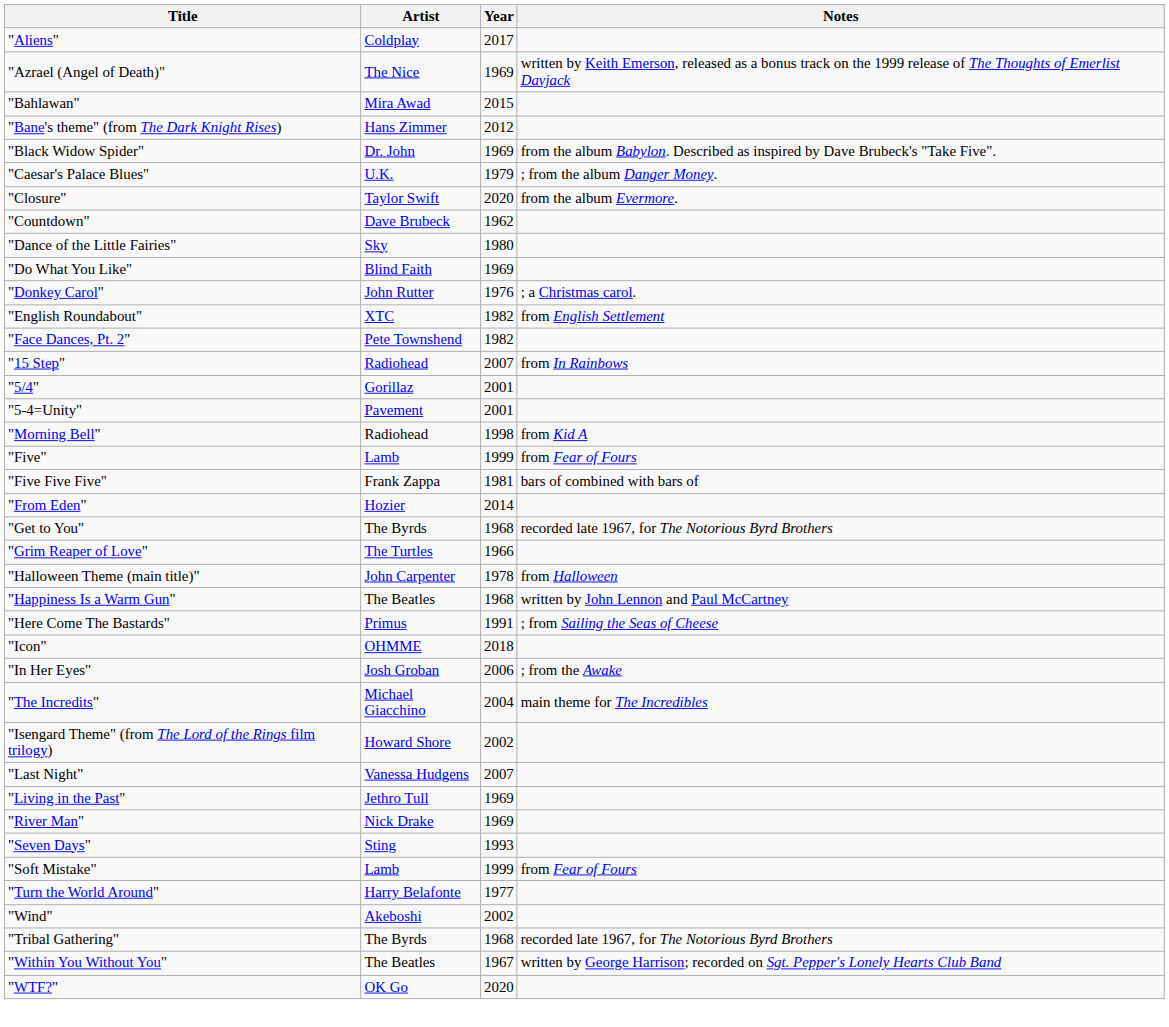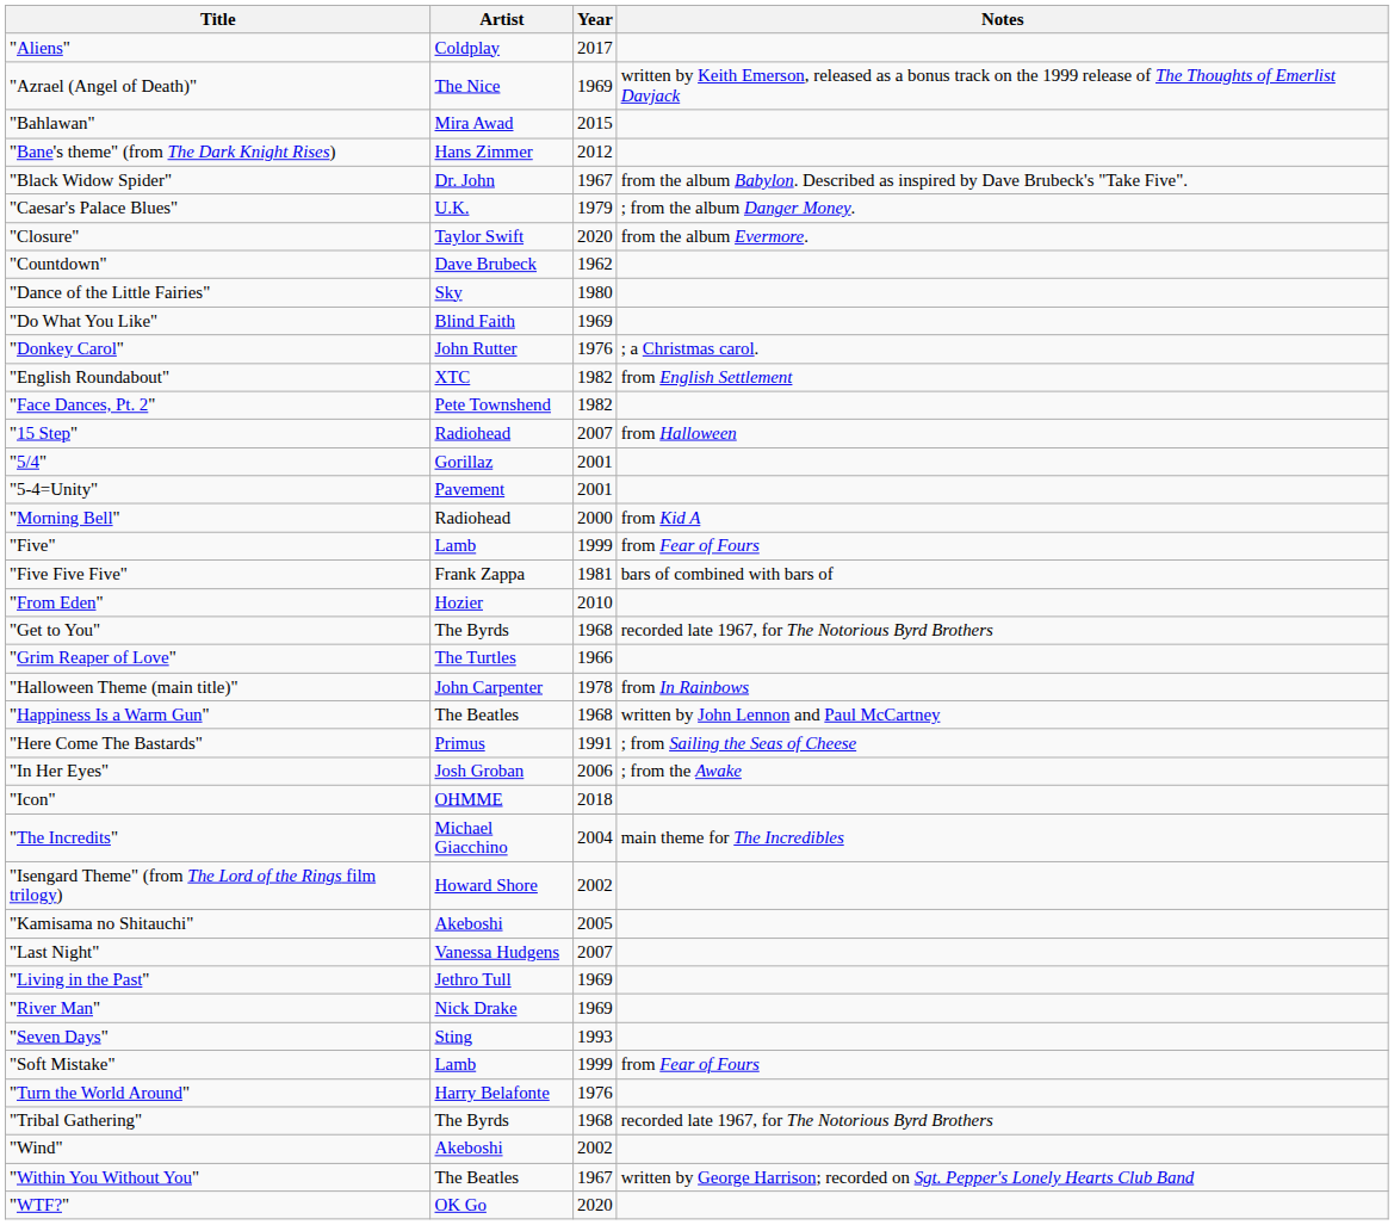"Black Widow Spider" | Year: 1969 -> 1967
"15 Step" | Notes: from In Rainbows -> from Halloween
"Morning Bell" | Year: 1998 -> 2000
"From Eden" | Year: 2014 -> 2010
"Halloween Theme (main title)" | Notes: from Halloween -> from In Rainbows
rows swapped: "Icon" <-> "In Her Eyes"
+ row: "Kamisama no Shitauchi" | Akeboshi | 2005
"Turn the World Around" | Year: 1977 -> 1976
rows swapped: "Tribal Gathering" <-> "Wind"
